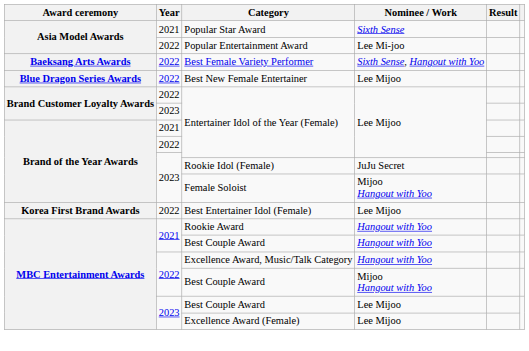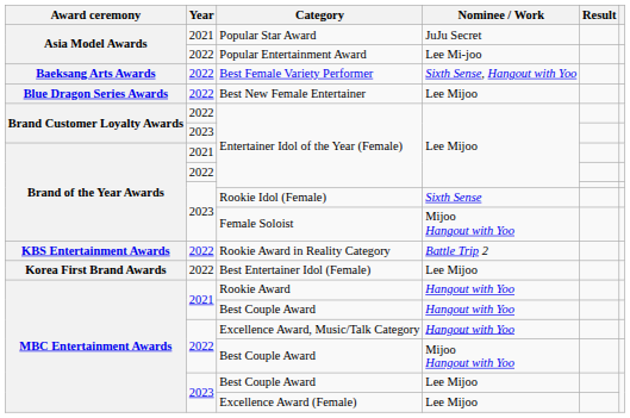Popular Star Award | Nominee / Work: Sixth Sense -> JuJu Secret
Rookie Idol (Female) | Nominee / Work: JuJu Secret -> Sixth Sense
+ row: KBS Entertainment Awards | 2022 | Rookie Award in Reality Category | Battle Trip 2
